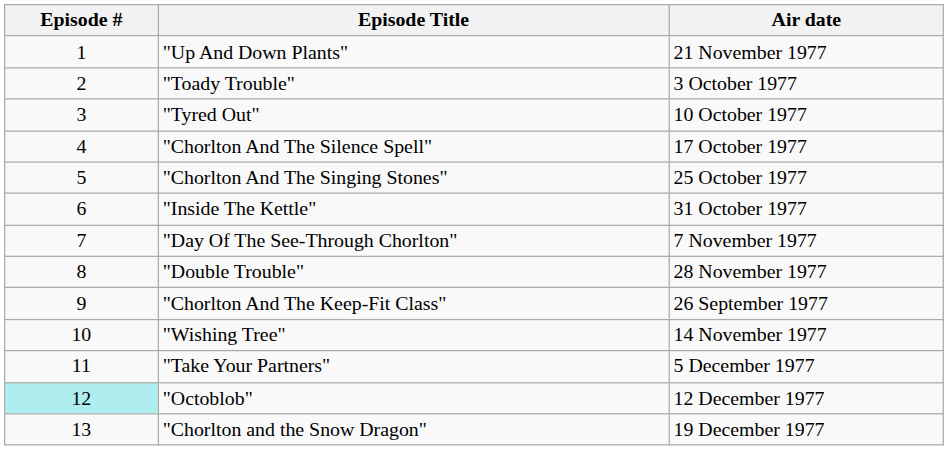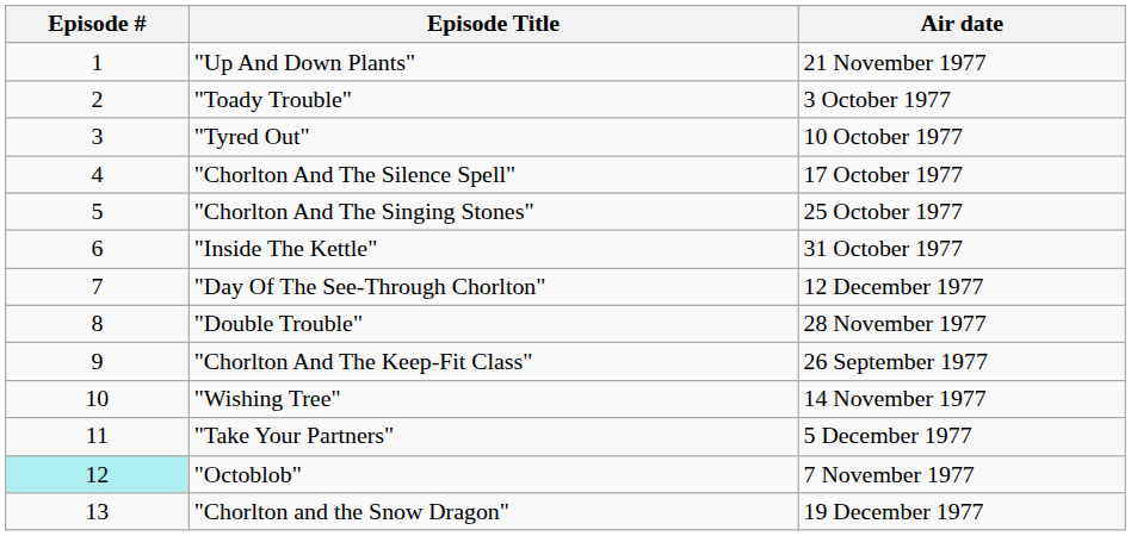"Day Of The See-Through Chorlton" | Air date: 7 November 1977 -> 12 December 1977
"Octoblob" | Air date: 12 December 1977 -> 7 November 1977
